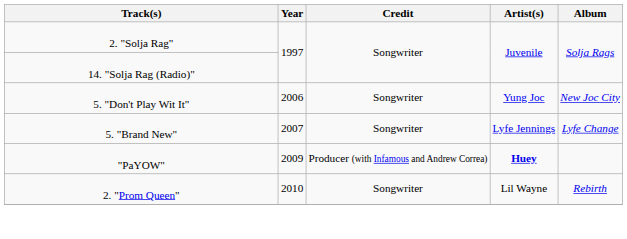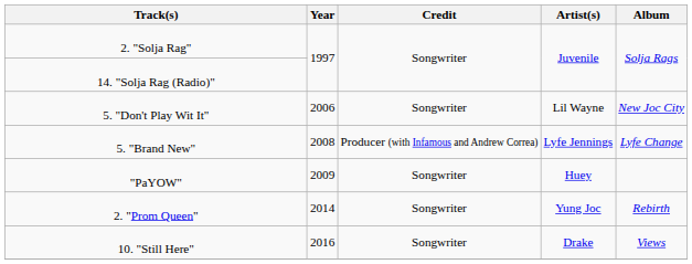5. "Don't Play Wit It" | Artist(s): Yung Joc -> Lil Wayne
5. "Brand New" | Year: 2007 -> 2008
5. "Brand New" | Credit: Songwriter -> Producer (with Infamous and Andrew Correa)
"PaYOW" | Credit: Producer (with Infamous and Andrew Correa) -> Songwriter
"PaYOW" | Artist(s): bold -> normal
2. "Prom Queen" | Year: 2010 -> 2014
2. "Prom Queen" | Artist(s): Lil Wayne -> Yung Joc
+ row: 10. "Still Here" | 2016 | Songwriter | Drake | Views
